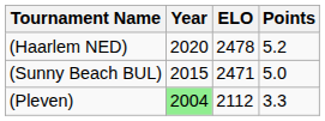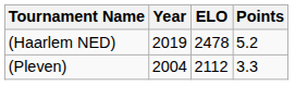(Haarlem NED) | Year: 2020 -> 2019
- row: (Sunny Beach BUL) | 2015 | 2471 | 5.0
(Pleven) | Year: lightgreen background -> no background
